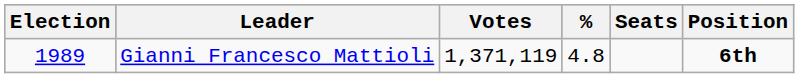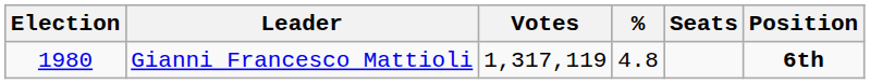Gianni Francesco Mattioli | Election: 1989 -> 1980
Gianni Francesco Mattioli | Votes: 1,371,119 -> 1,317,119
